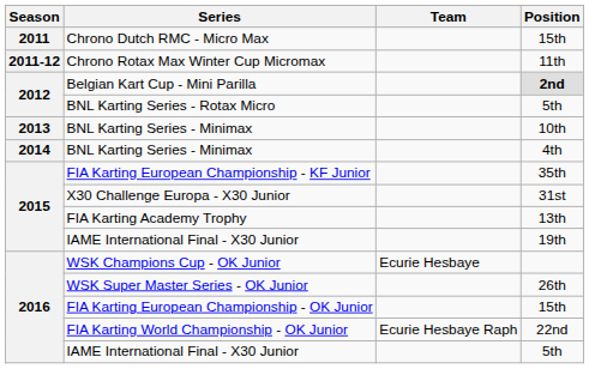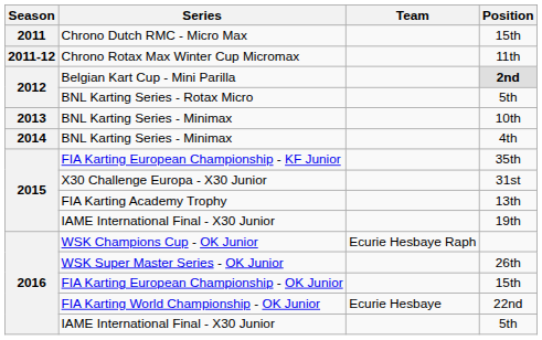WSK Champions Cup - OK Junior | Team: Ecurie Hesbaye -> Ecurie Hesbaye Raph
FIA Karting World Championship - OK Junior | Team: Ecurie Hesbaye Raph -> Ecurie Hesbaye
